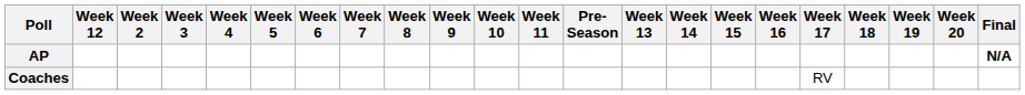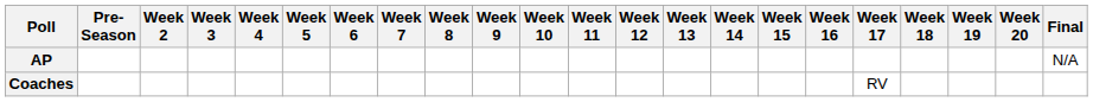columns swapped: Pre- Season <-> Week 12
AP | Final: bold -> normal
